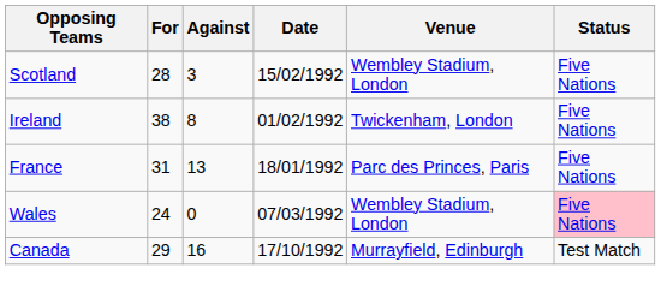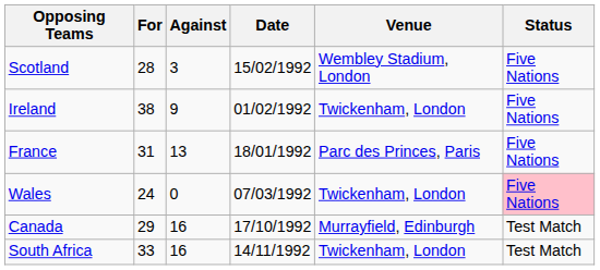Ireland | Against: 8 -> 9
Wales | Venue: Wembley Stadium, London -> Twickenham, London
+ row: South Africa | 33 | 16 | 14/11/1992 | Twickenham, London | Test Match
